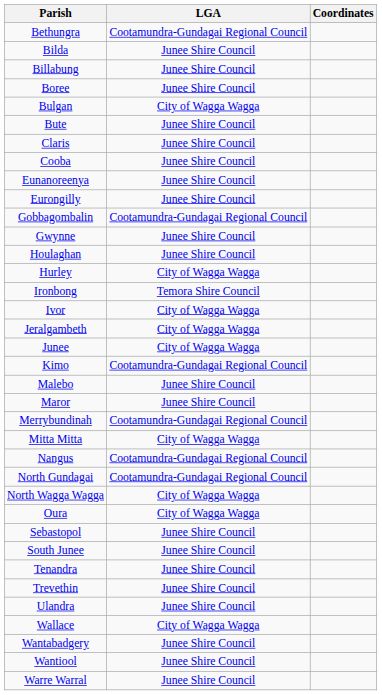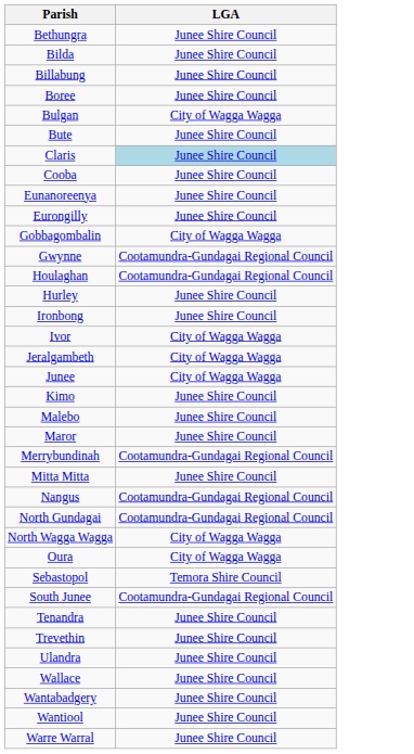- column: Coordinates
Bethungra | LGA: Cootamundra-Gundagai Regional Council -> Junee Shire Council
Claris | LGA: no background -> lightblue background
Gobbagombalin | LGA: Cootamundra-Gundagai Regional Council -> City of Wagga Wagga
Gwynne | LGA: Junee Shire Council -> Cootamundra-Gundagai Regional Council
Houlaghan | LGA: Junee Shire Council -> Cootamundra-Gundagai Regional Council
Hurley | LGA: City of Wagga Wagga -> Junee Shire Council
Ironbong | LGA: Temora Shire Council -> Junee Shire Council
Kimo | LGA: Cootamundra-Gundagai Regional Council -> Junee Shire Council
Mitta Mitta | LGA: City of Wagga Wagga -> Junee Shire Council
Sebastopol | LGA: Junee Shire Council -> Temora Shire Council
South Junee | LGA: Junee Shire Council -> Cootamundra-Gundagai Regional Council
Wallace | LGA: City of Wagga Wagga -> Junee Shire Council
